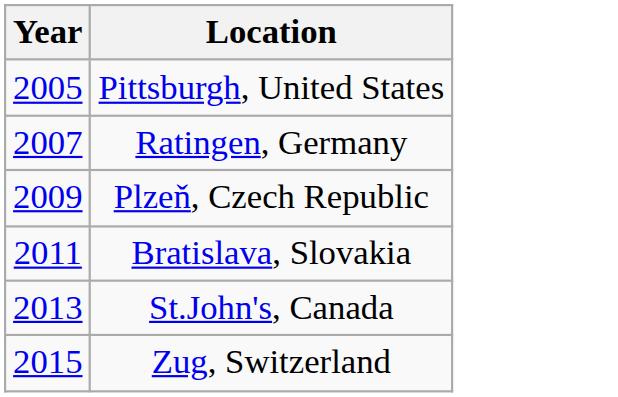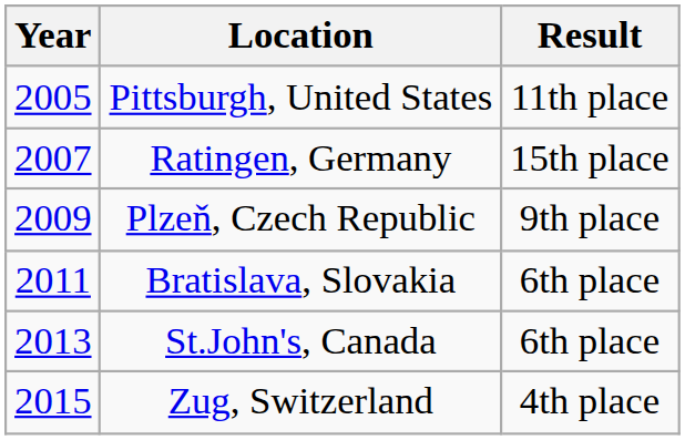+ column: Result | 11th place | 15th place | 9th place | 6th place | 6th place | 4th place
